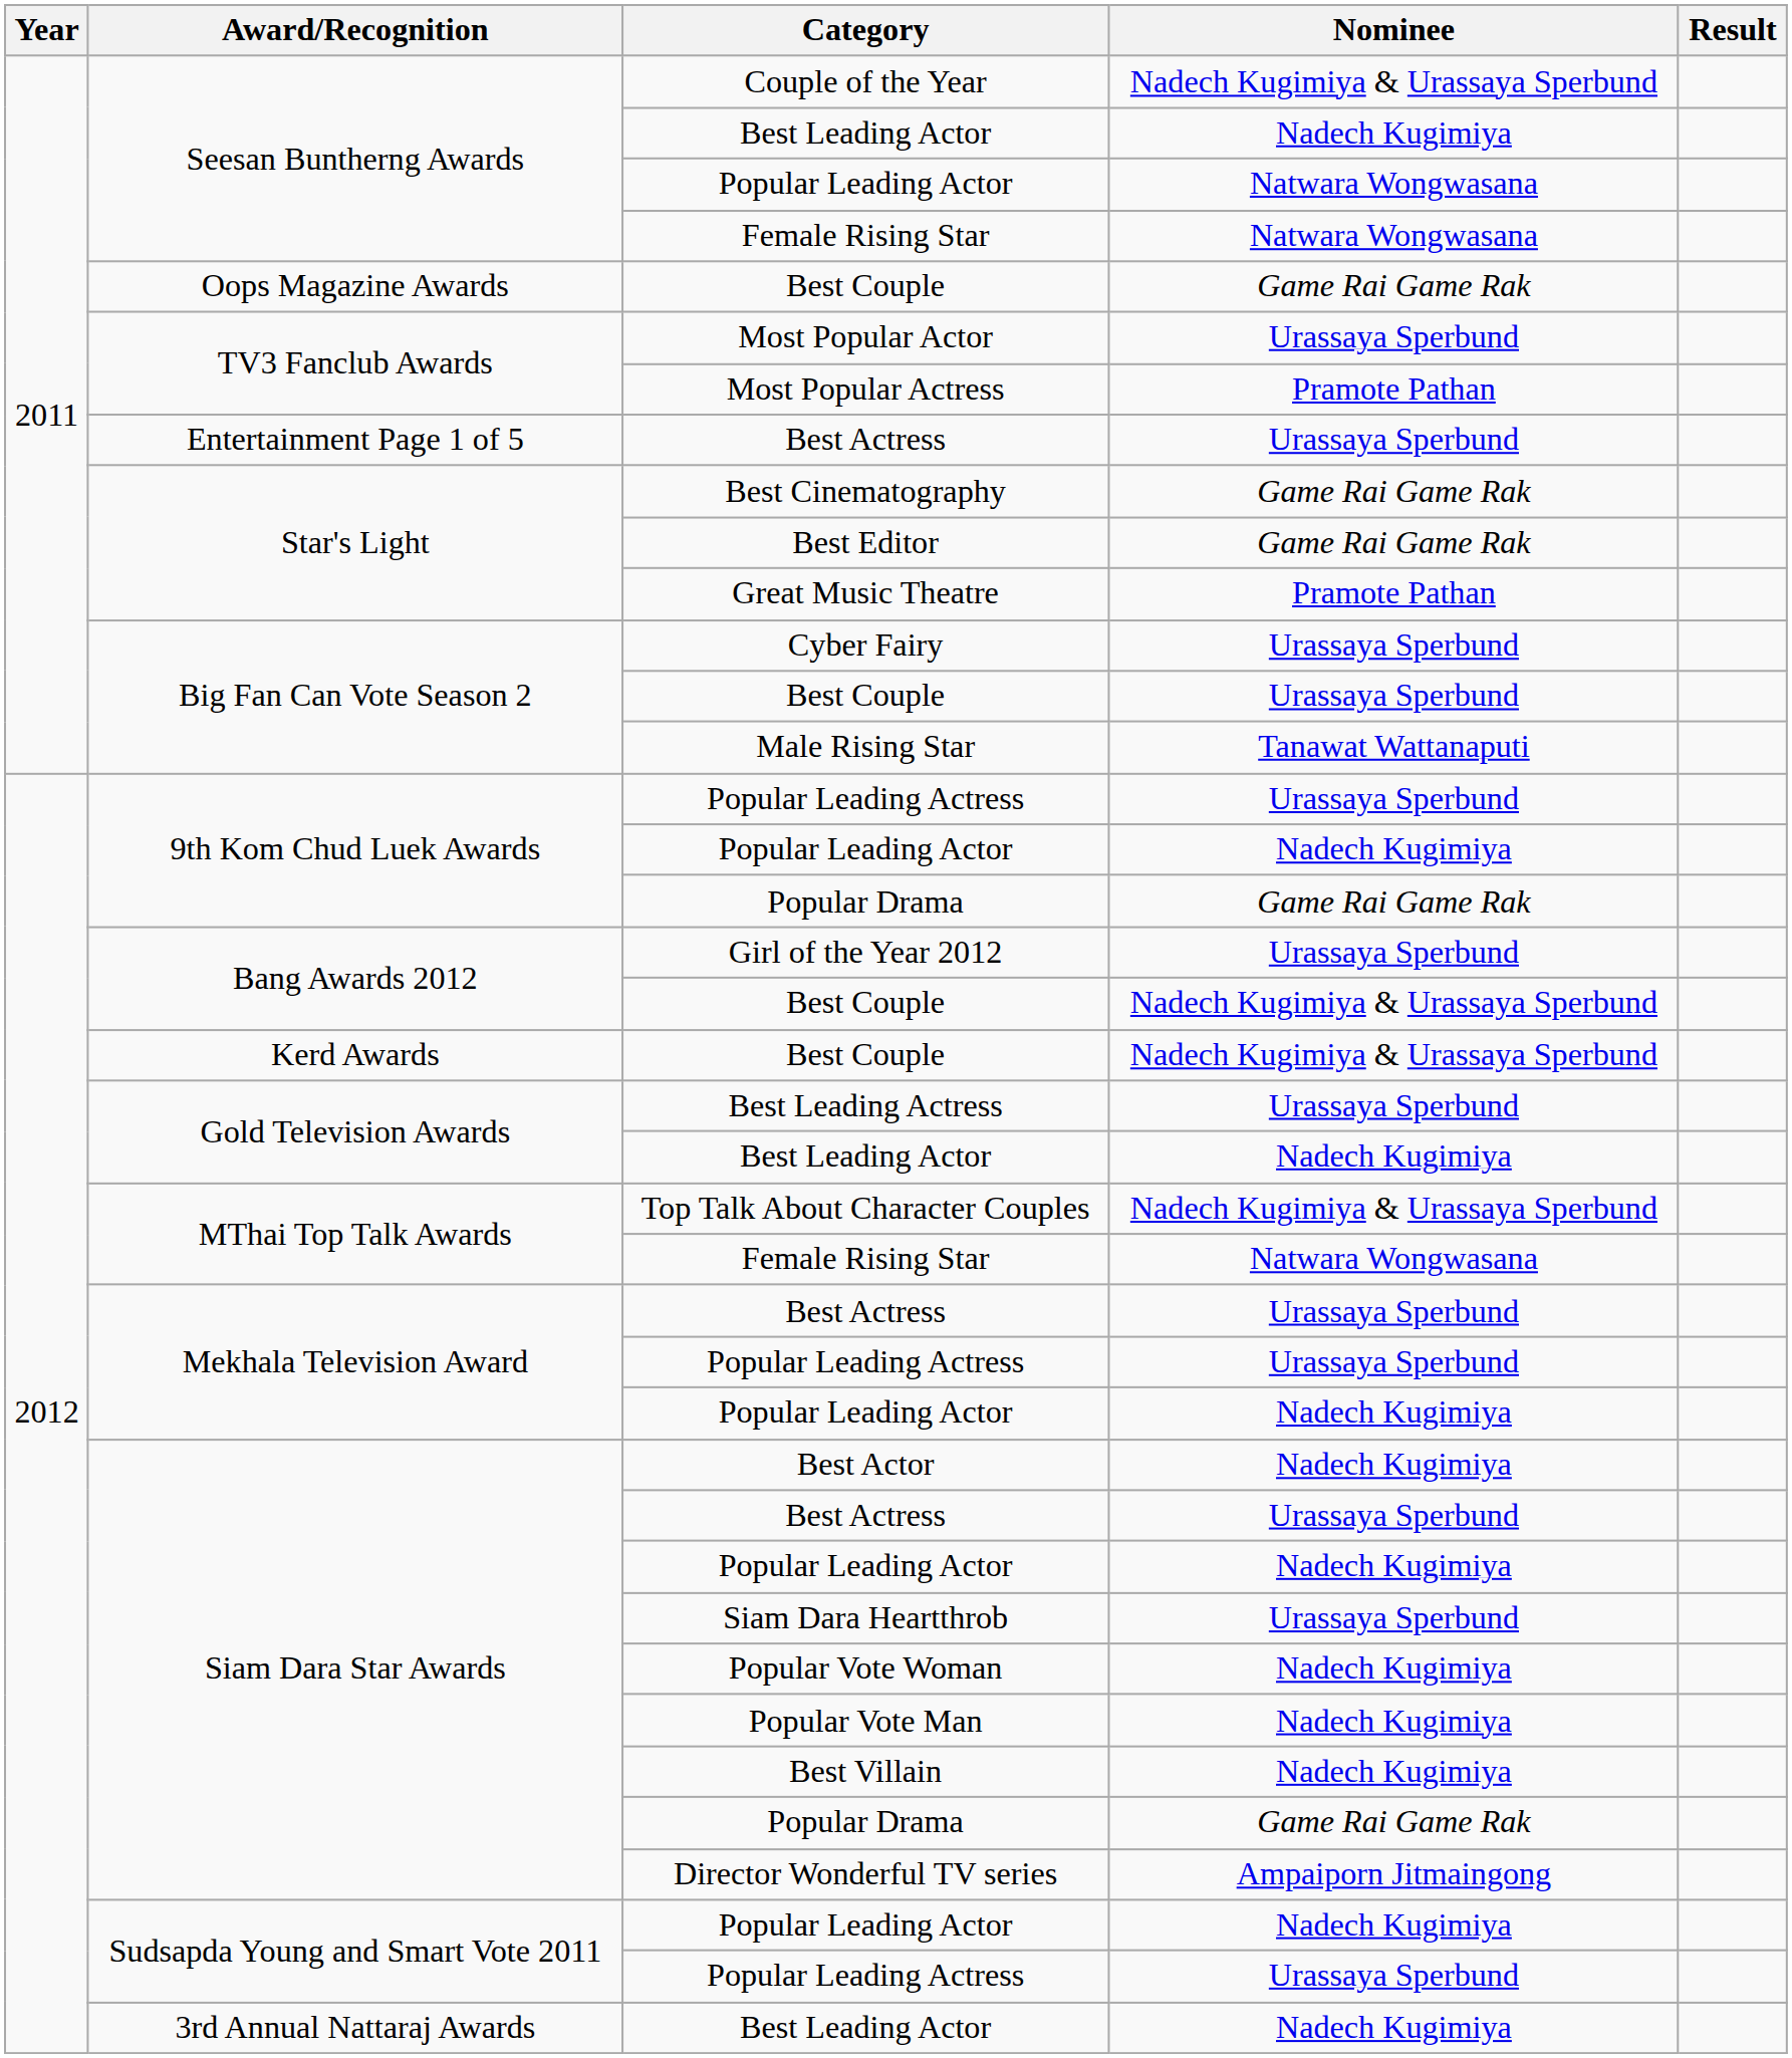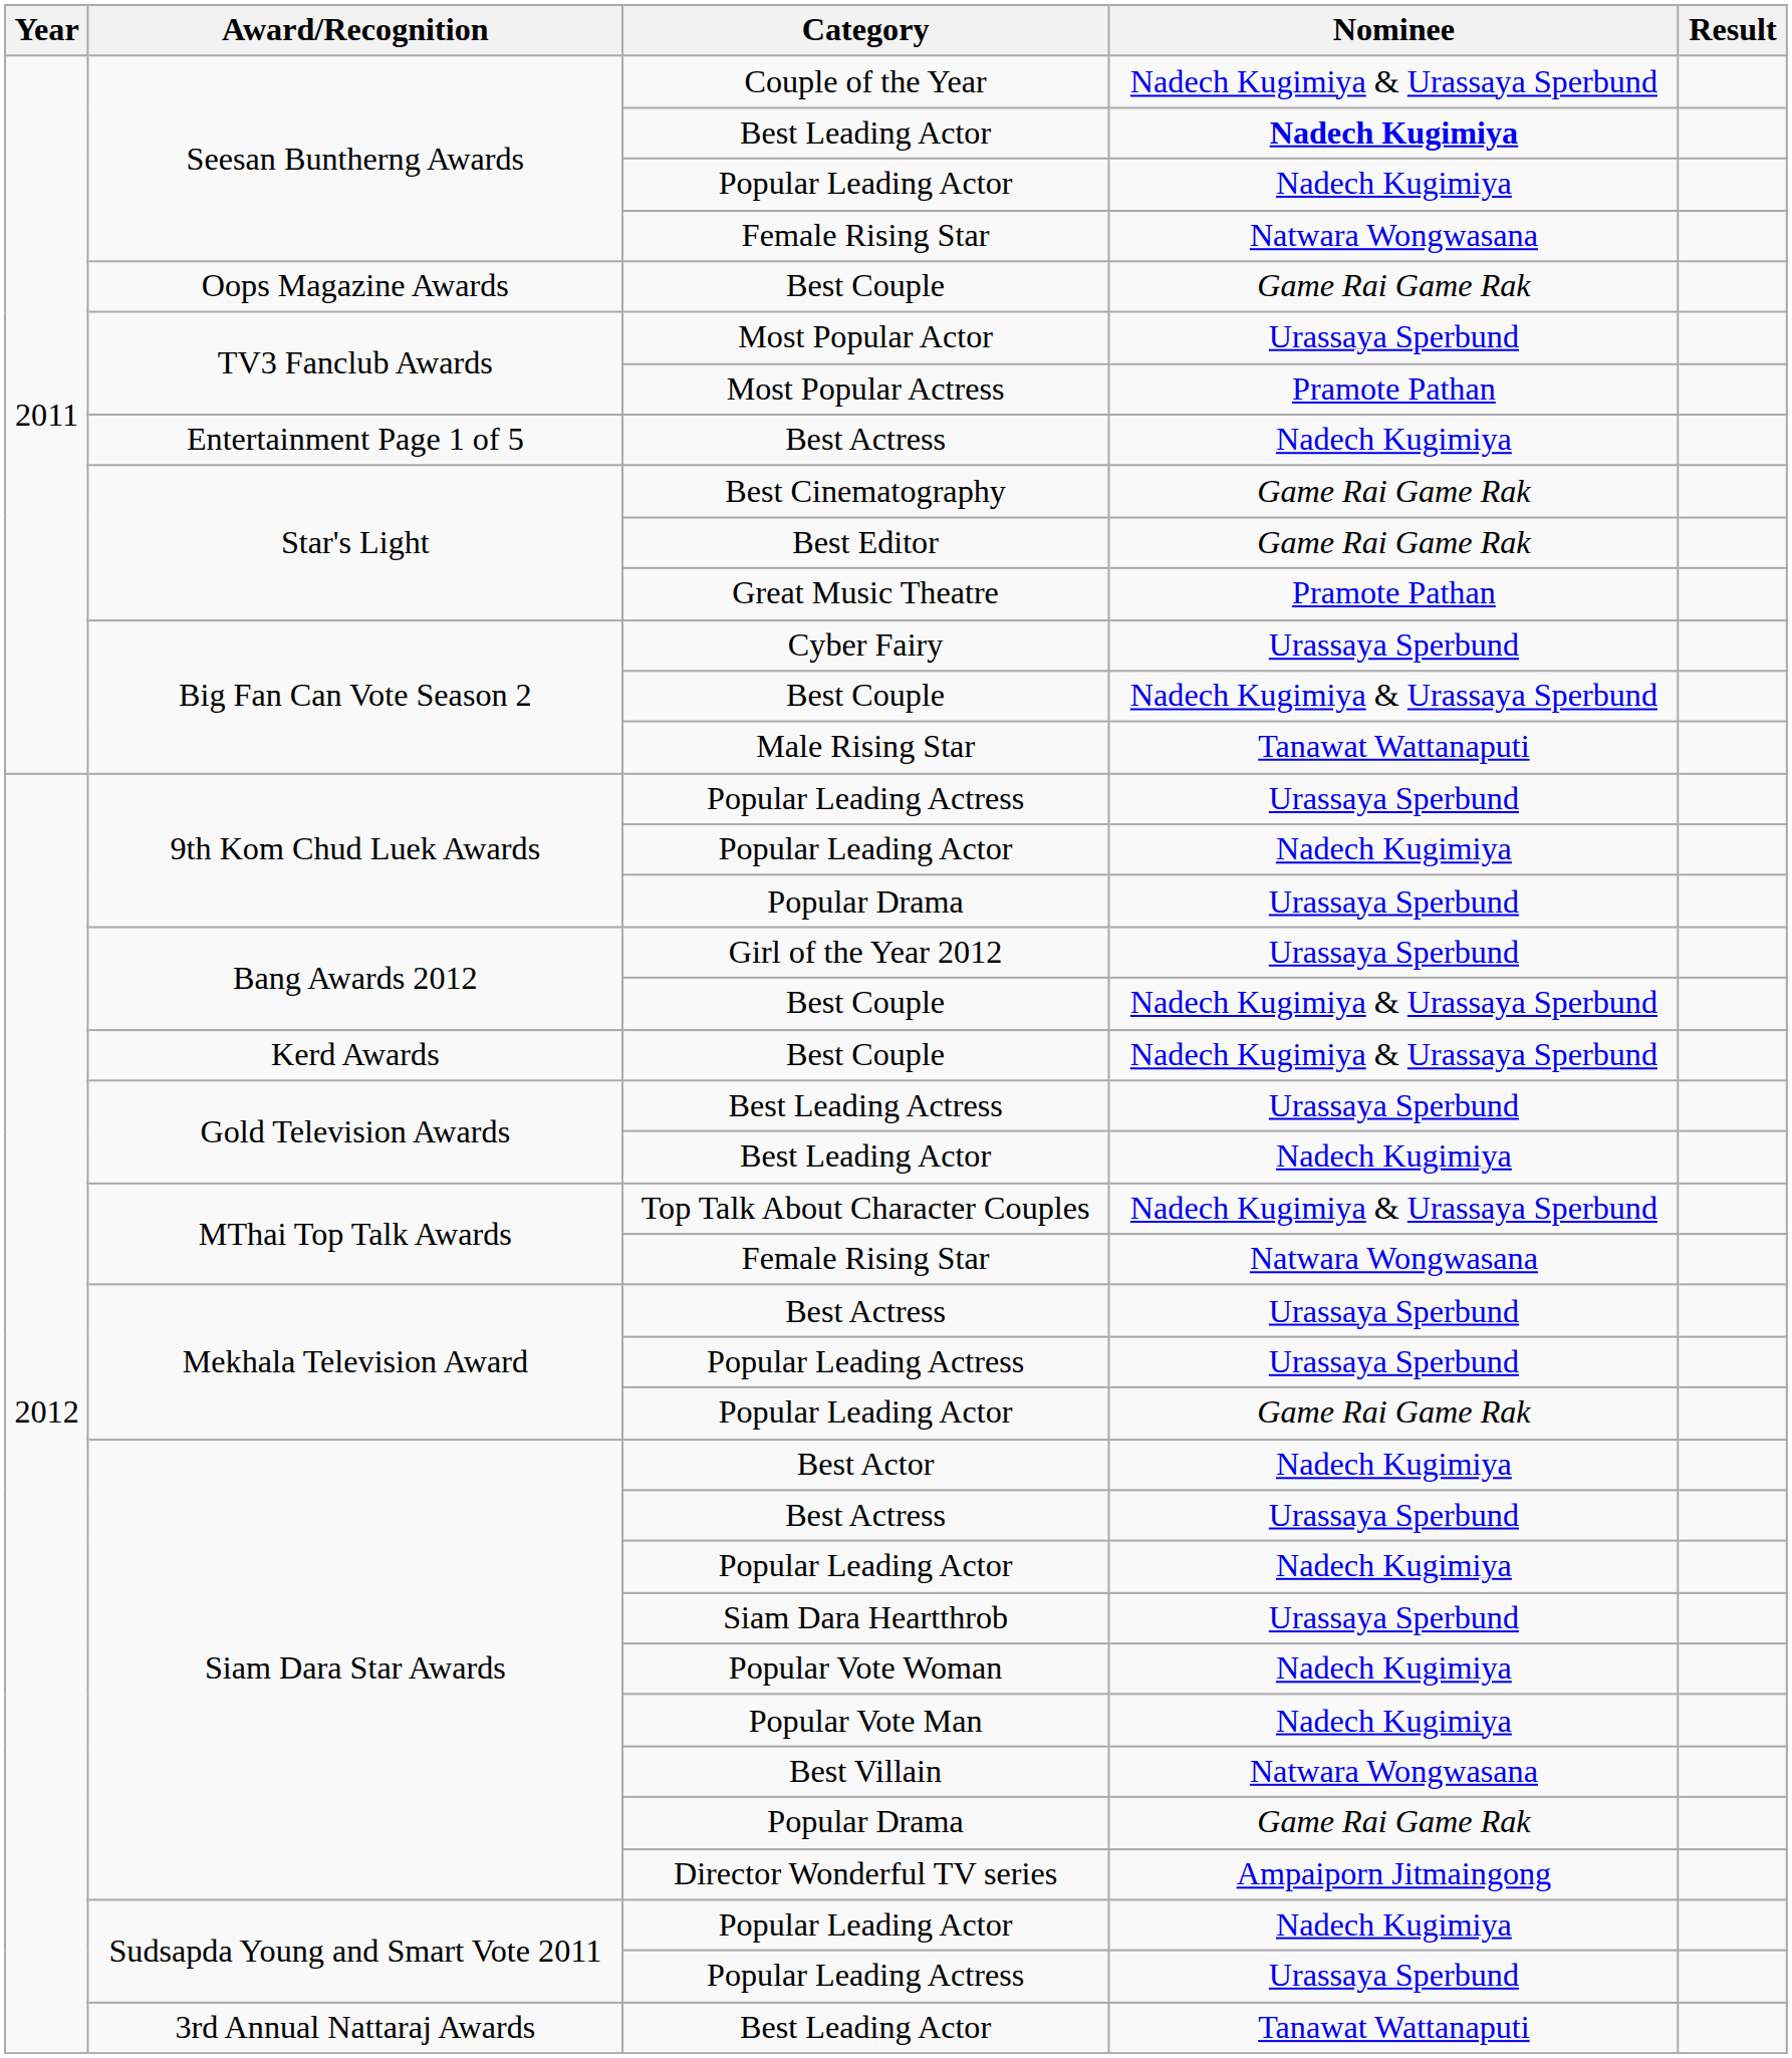Seesan Buntherng Awards / Best Leading Actor | Nominee: normal -> bold
Seesan Buntherng Awards / Popular Leading Actor | Nominee: Natwara Wongwasana -> Nadech Kugimiya
Entertainment Page 1 of 5 / Best Actress | Nominee: Urassaya Sperbund -> Nadech Kugimiya
Big Fan Can Vote Season 2 / Best Couple | Nominee: Urassaya Sperbund -> Nadech Kugimiya & Urassaya Sperbund
9th Kom Chud Luek Awards / Popular Drama | Nominee: Game Rai Game Rak -> Urassaya Sperbund
Mekhala Television Award / Popular Leading Actor | Nominee: Nadech Kugimiya -> Game Rai Game Rak
Best Villain | Nominee: Nadech Kugimiya -> Natwara Wongwasana
3rd Annual Nattaraj Awards / Best Leading Actor | Nominee: Nadech Kugimiya -> Tanawat Wattanaputi
